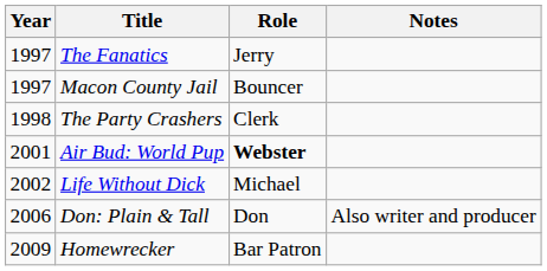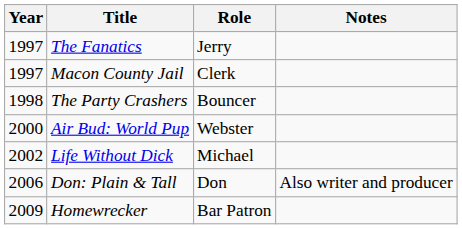Macon County Jail | Role: Bouncer -> Clerk
The Party Crashers | Role: Clerk -> Bouncer
Air Bud: World Pup | Year: 2001 -> 2000
Air Bud: World Pup | Role: bold -> normal
